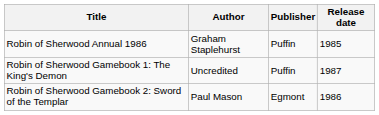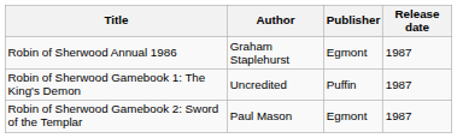Robin of Sherwood Annual 1986 | Publisher: Puffin -> Egmont
Robin of Sherwood Annual 1986 | Release date: 1985 -> 1987
Robin of Sherwood Gamebook 2: Sword of the Templar | Release date: 1986 -> 1987
